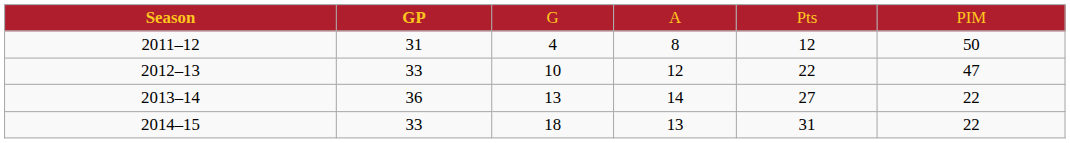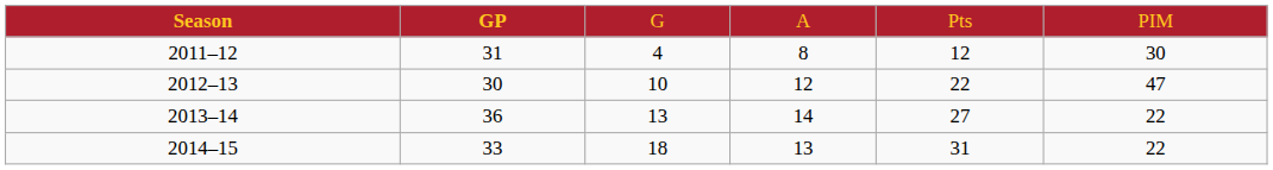2011–12 | column 6: 50 -> 30
2012–13 | column 2: 33 -> 30
